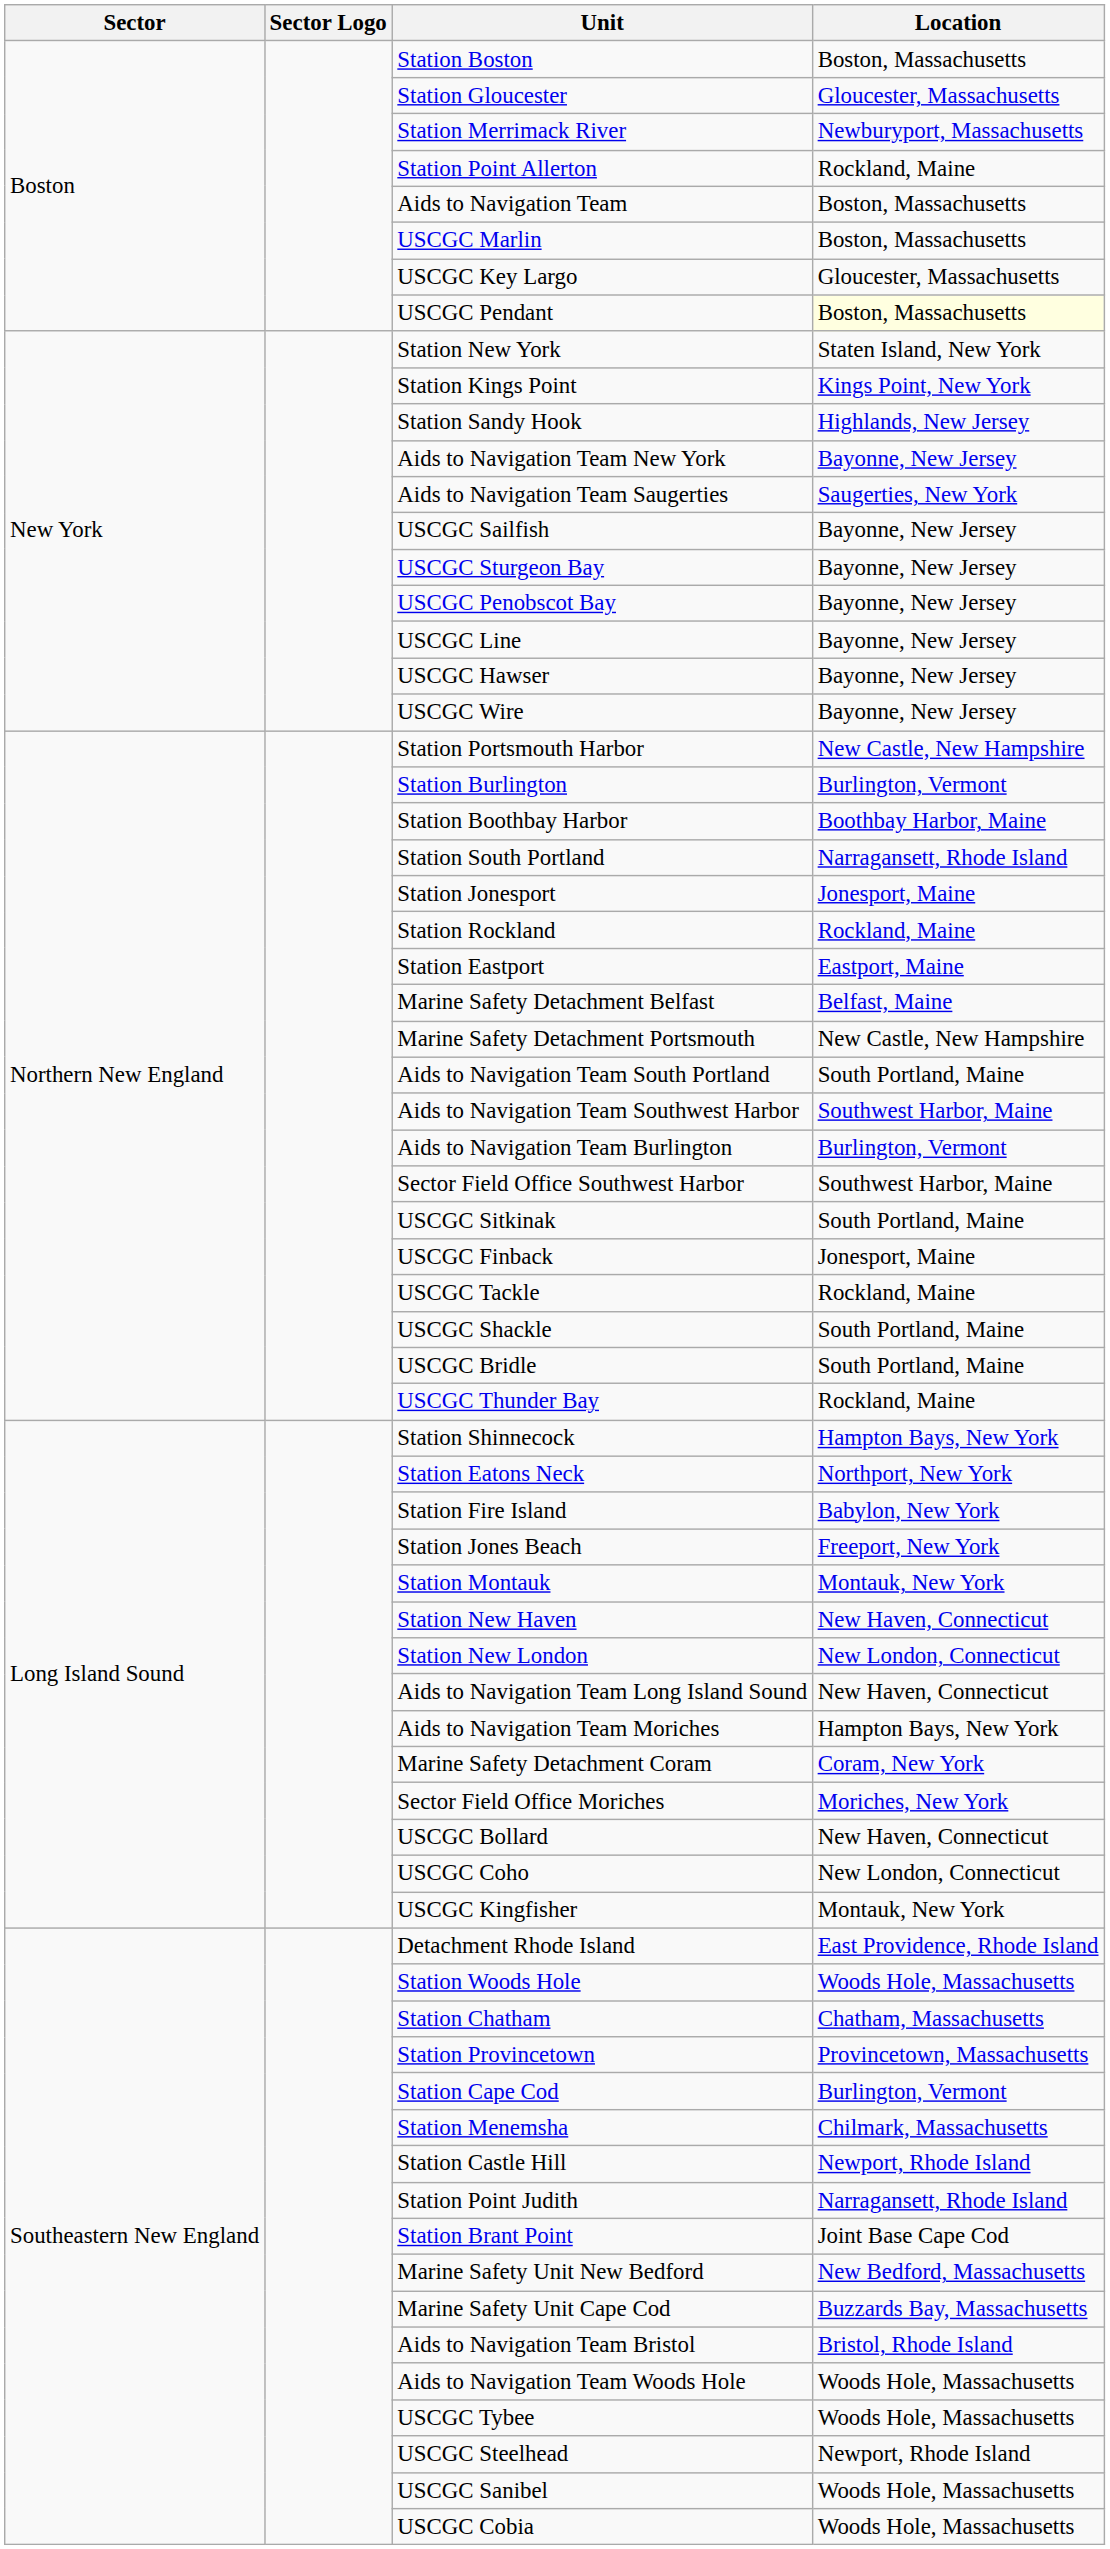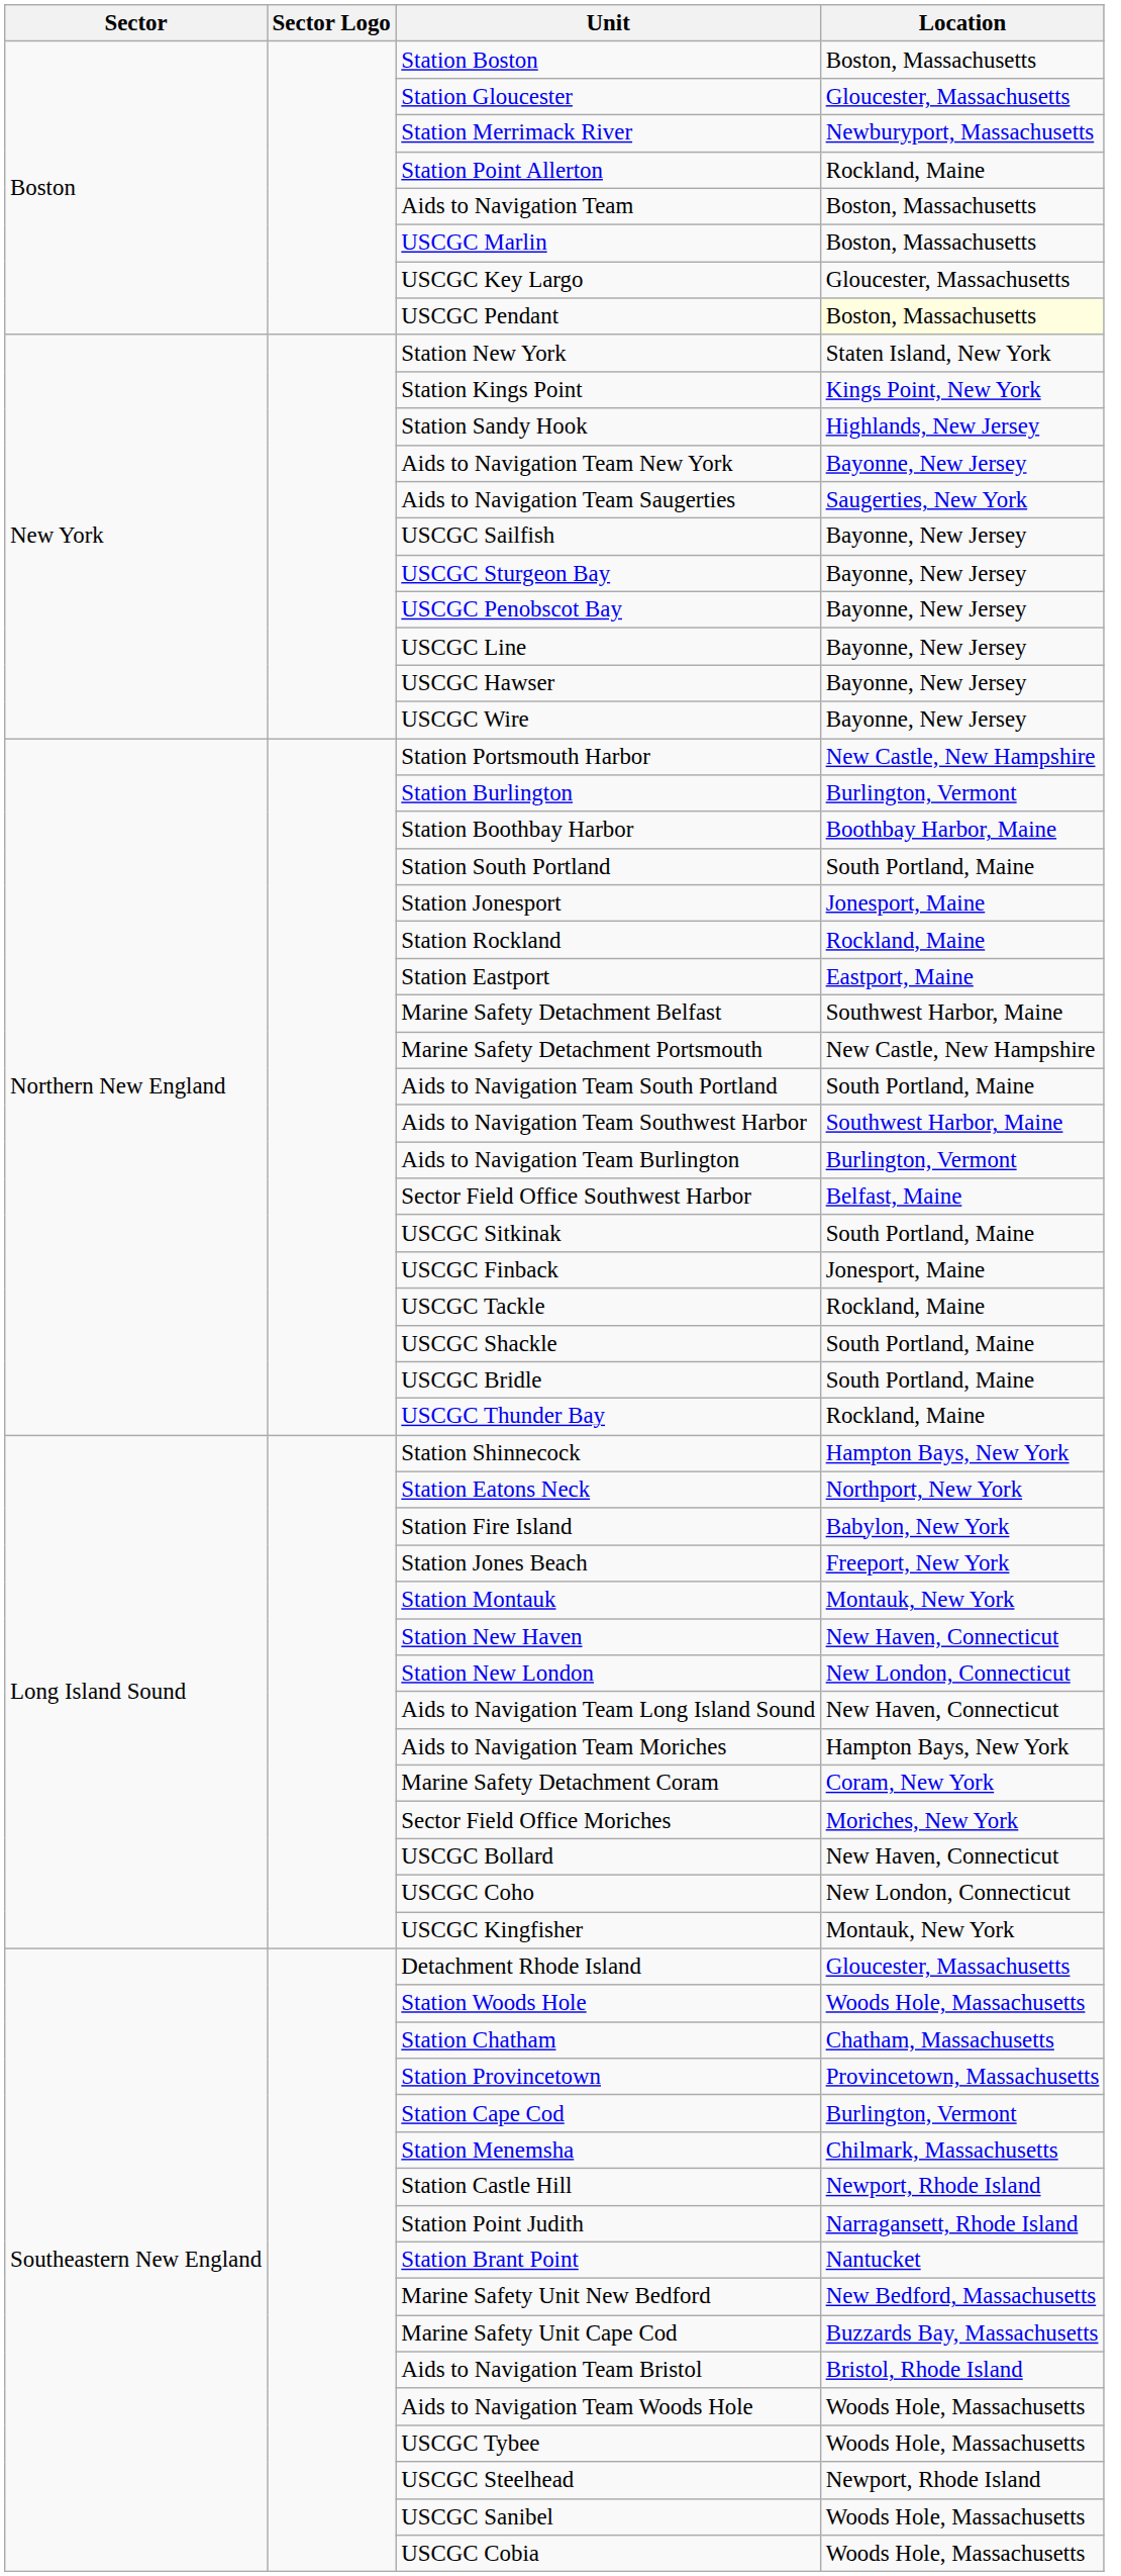Station South Portland | Location: Narragansett, Rhode Island -> South Portland, Maine
Marine Safety Detachment Belfast | Location: Belfast, Maine -> Southwest Harbor, Maine
Sector Field Office Southwest Harbor | Location: Southwest Harbor, Maine -> Belfast, Maine
Detachment Rhode Island | Location: East Providence, Rhode Island -> Gloucester, Massachusetts
Station Brant Point | Location: Joint Base Cape Cod -> Nantucket
